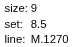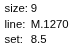rows swapped: set: <-> line:
